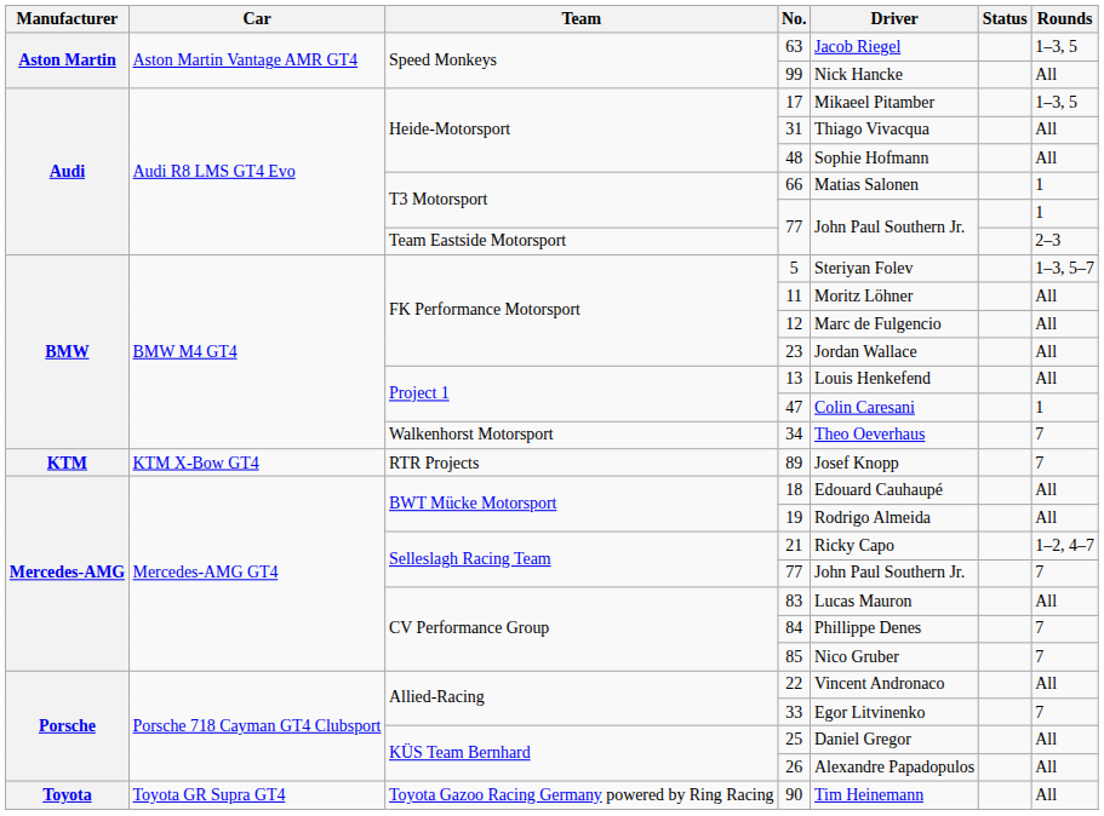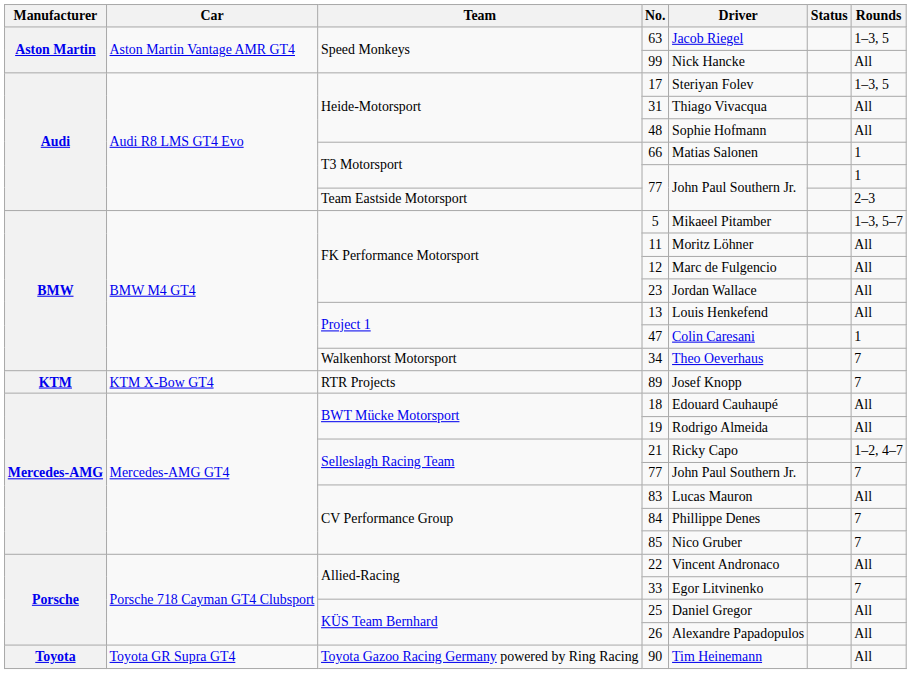17 | Driver: Mikaeel Pitamber -> Steriyan Folev
5 | Driver: Steriyan Folev -> Mikaeel Pitamber
